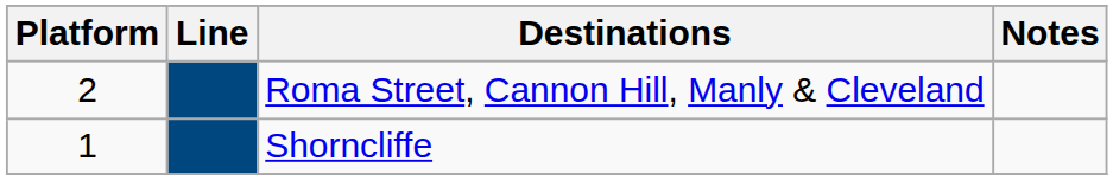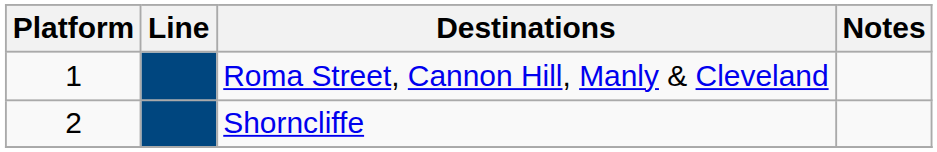Roma Street, Cannon Hill, Manly & Cleveland | Platform: 2 -> 1
Shorncliffe | Platform: 1 -> 2
